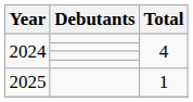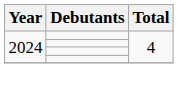- row: 2025 | 1
